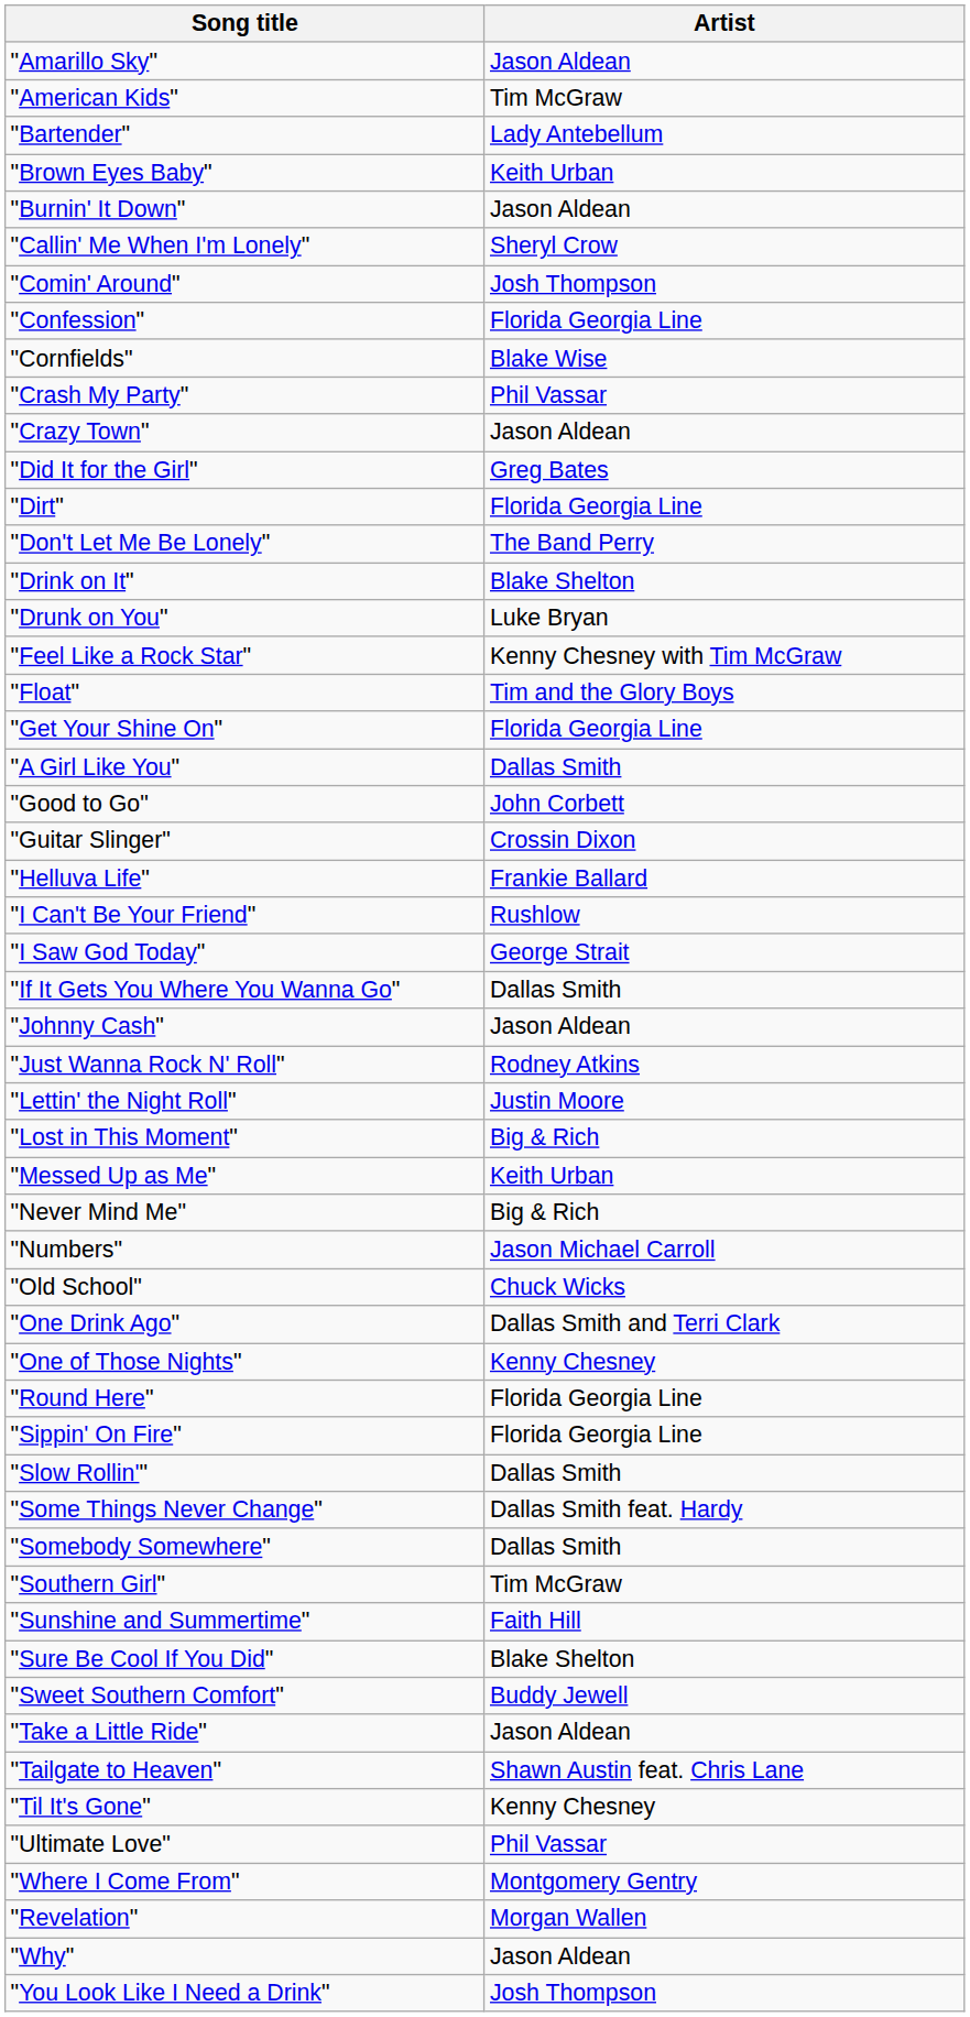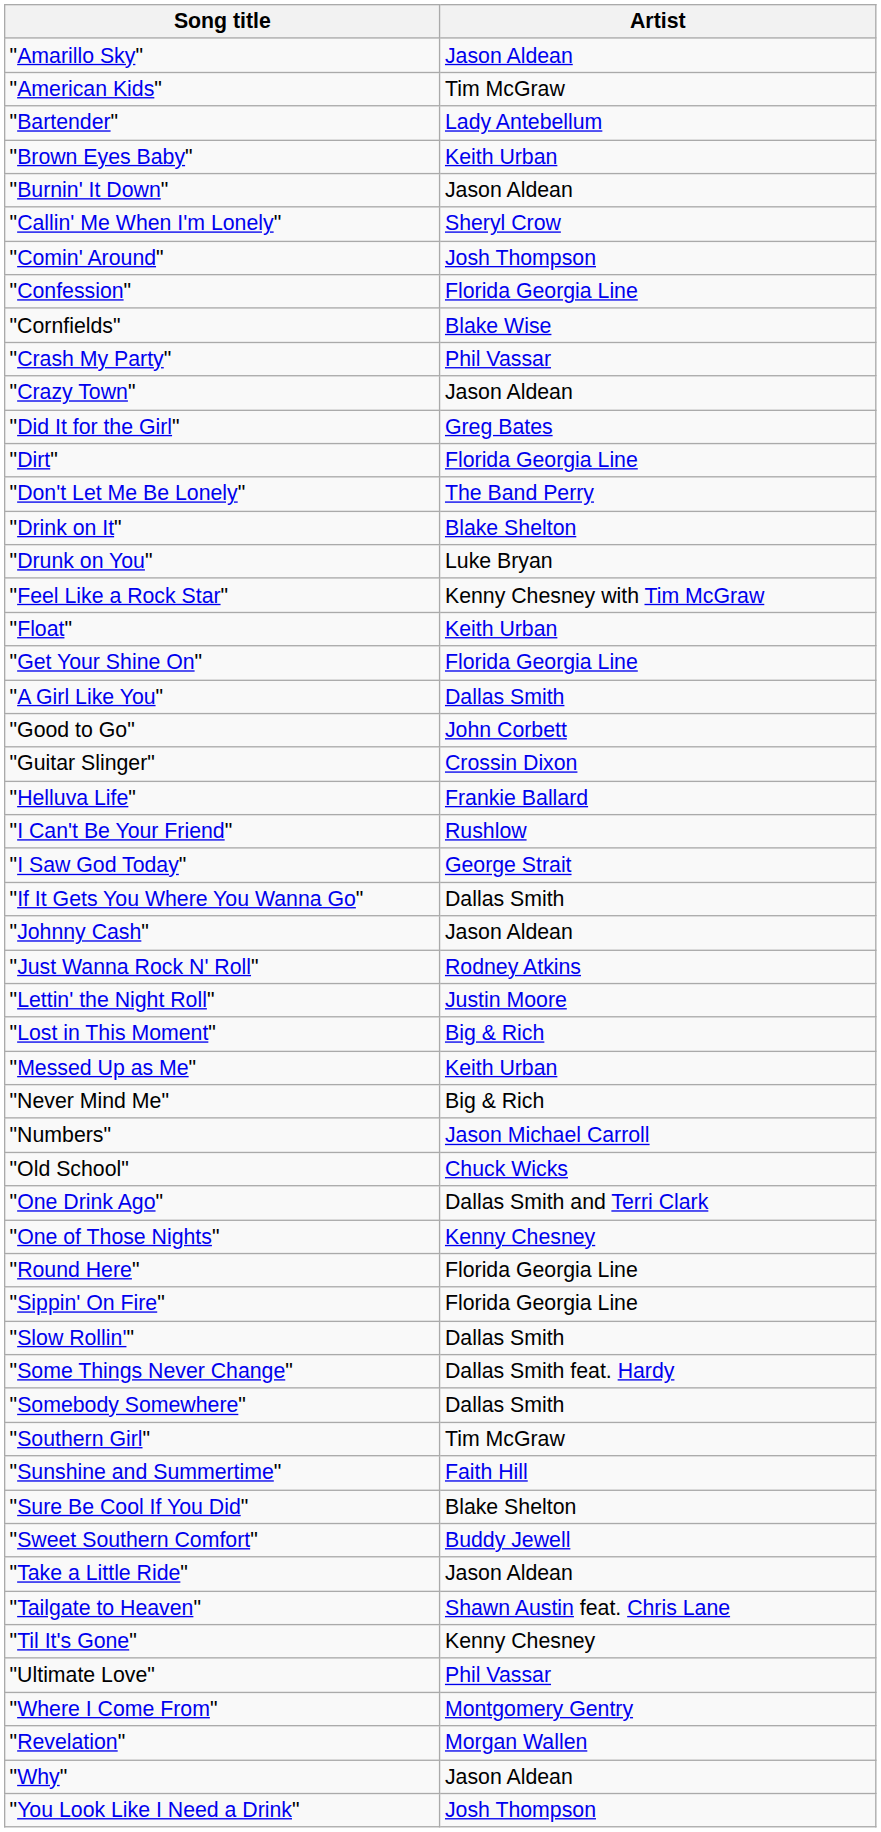"Float" | Artist: Tim and the Glory Boys -> Keith Urban
